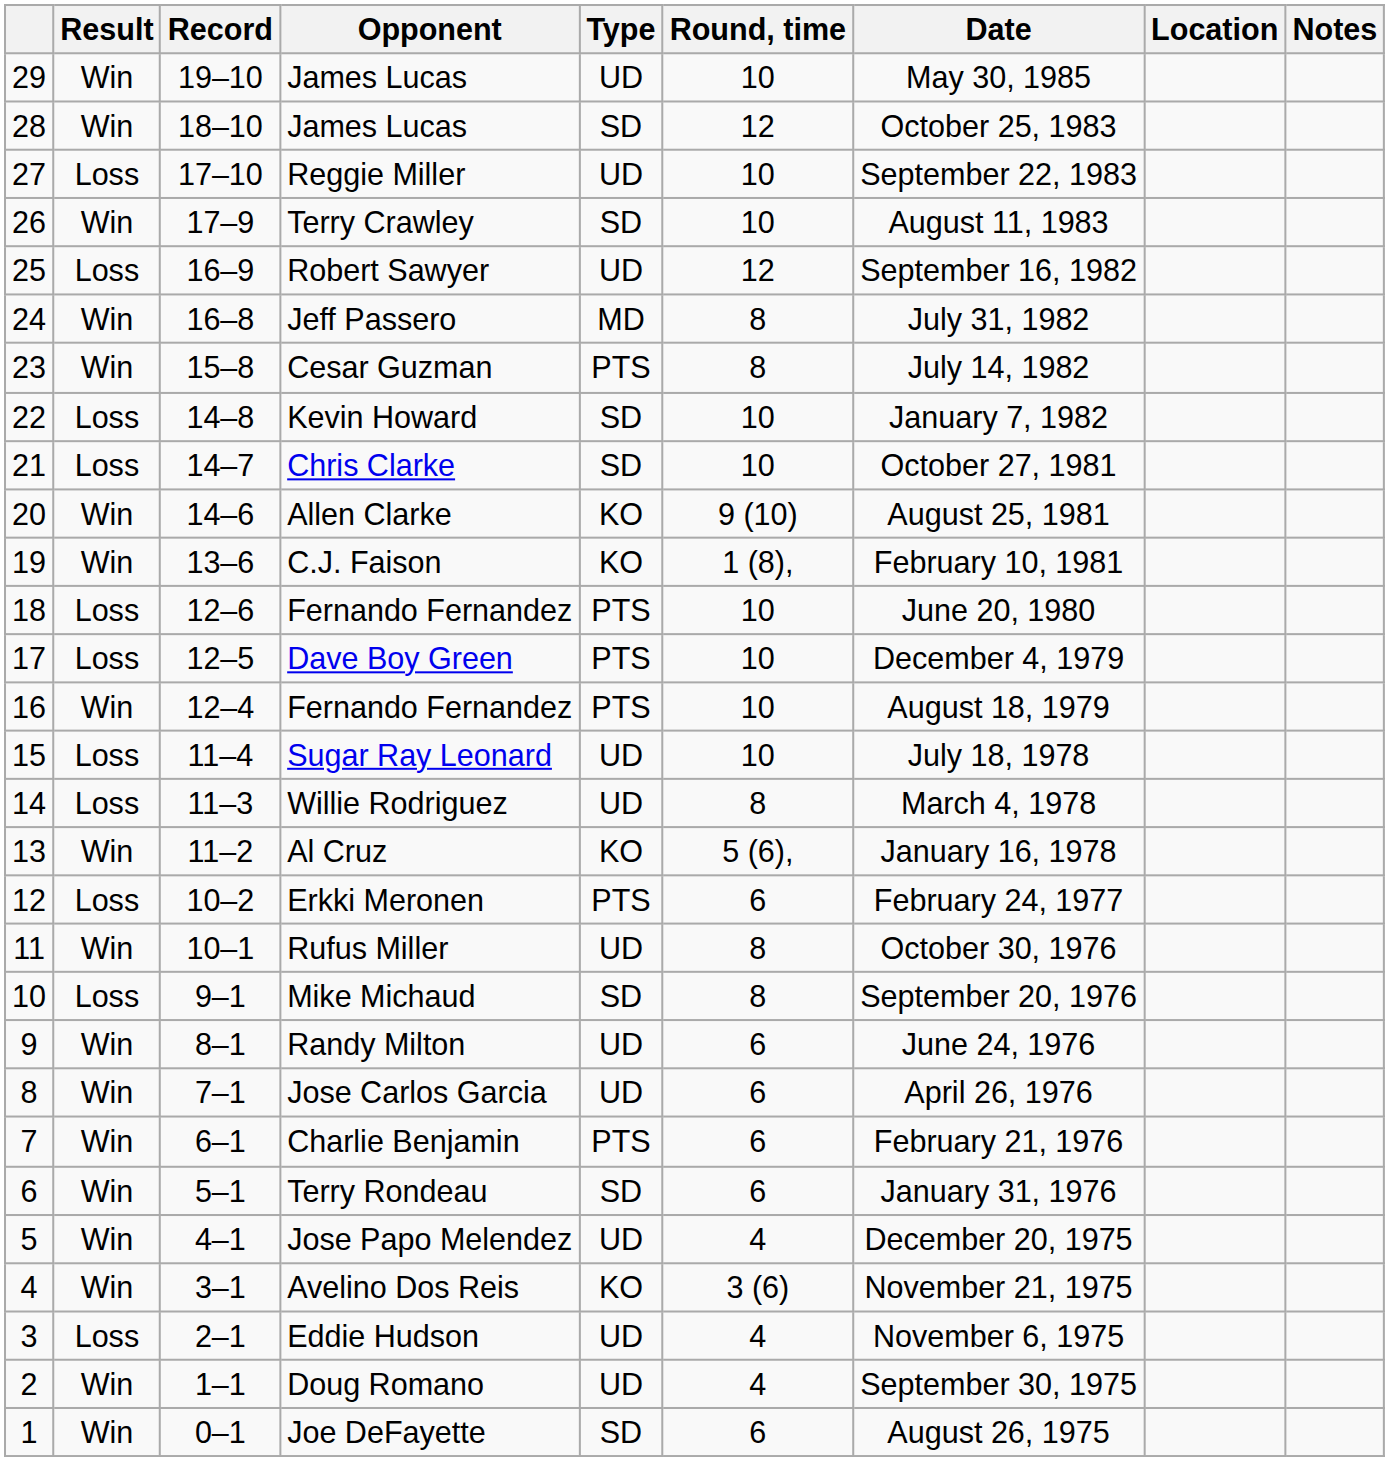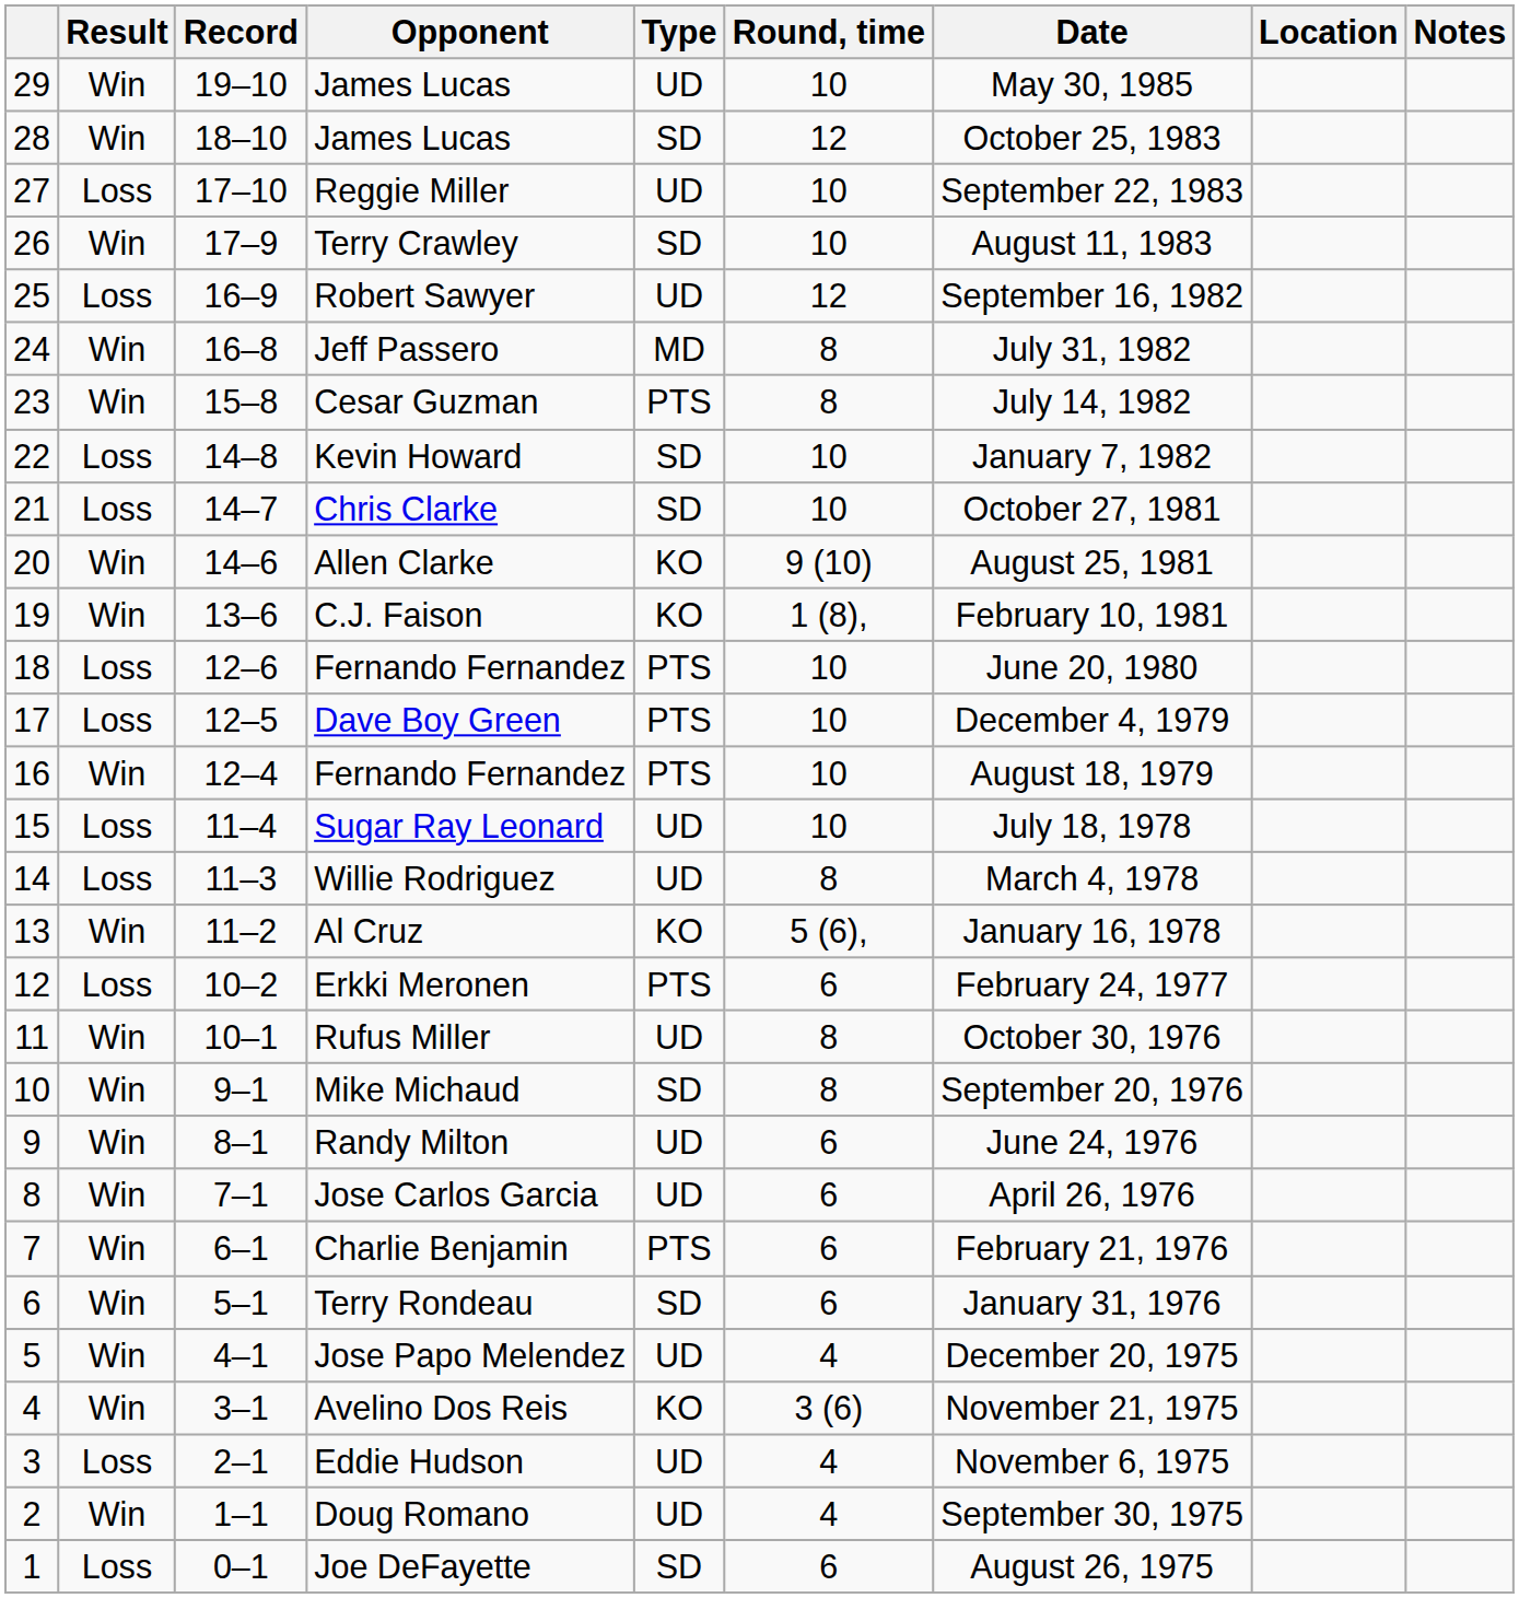Mike Michaud | Result: Loss -> Win
Joe DeFayette | Result: Win -> Loss
